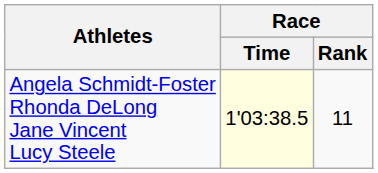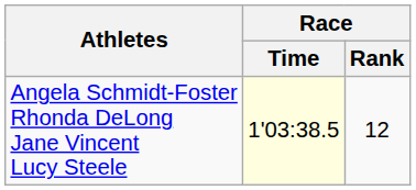Angela Schmidt-Foster Rhonda DeLong Jane Vincent Lucy Steele | Race / Rank: 11 -> 12
